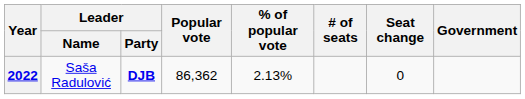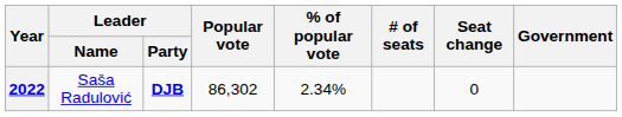2022 | Popular vote: 86,362 -> 86,302
2022 | % of popular vote: 2.13% -> 2.34%
